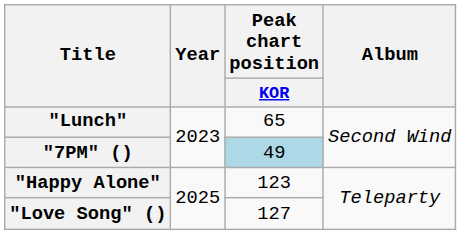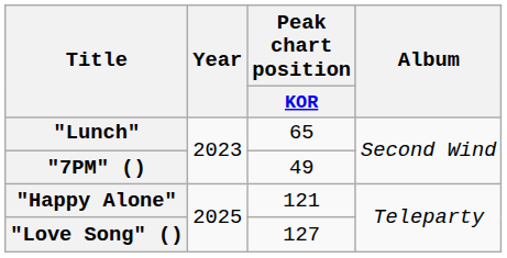"7PM" () | Peak chart position / KOR: lightblue background -> no background
"Happy Alone" | Peak chart position / KOR: 123 -> 121
